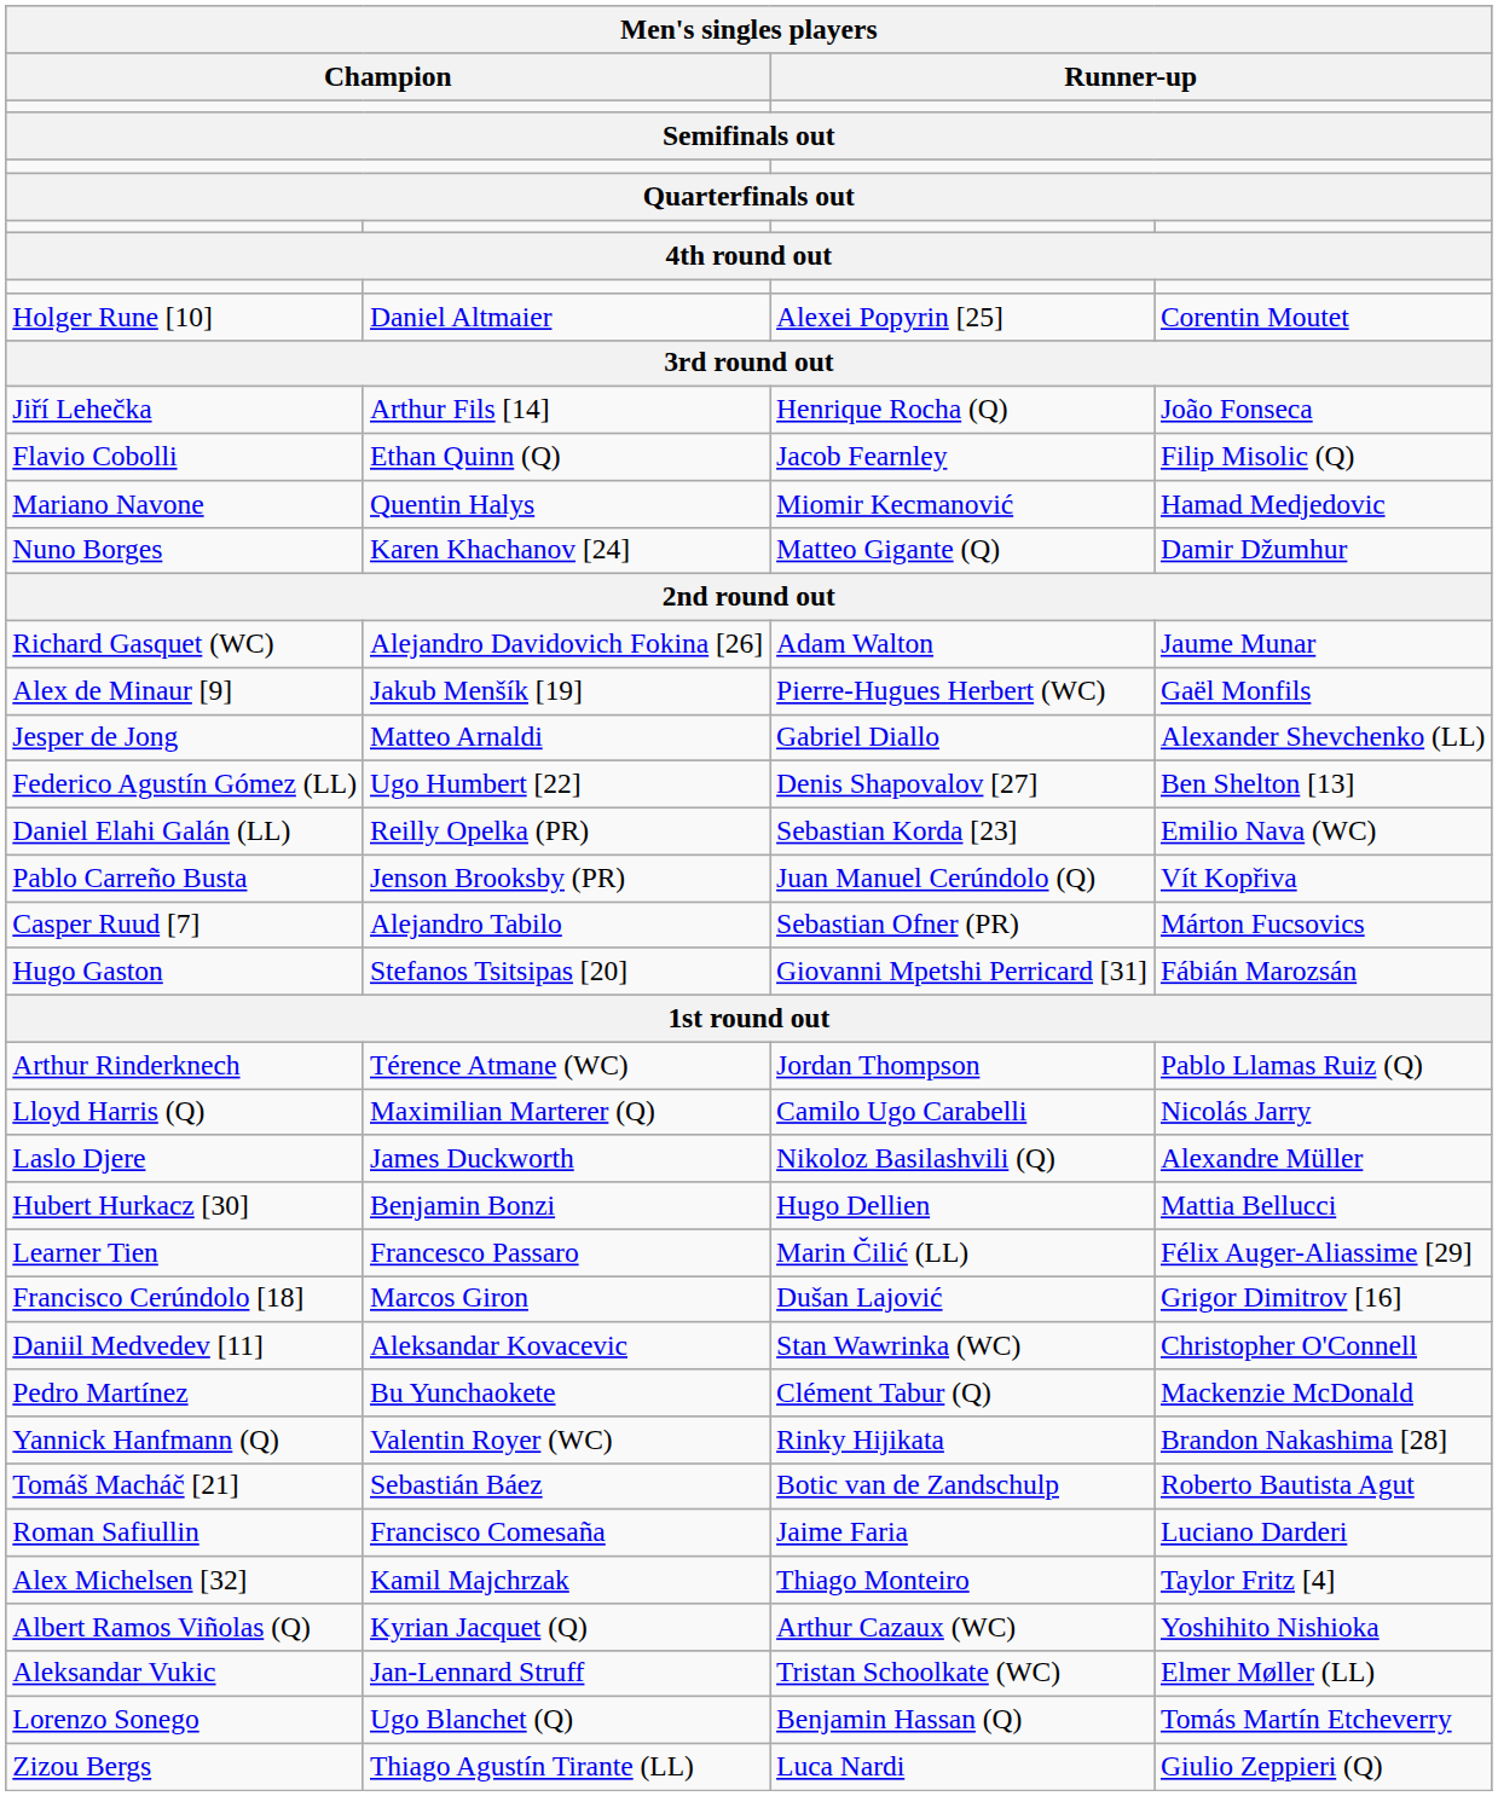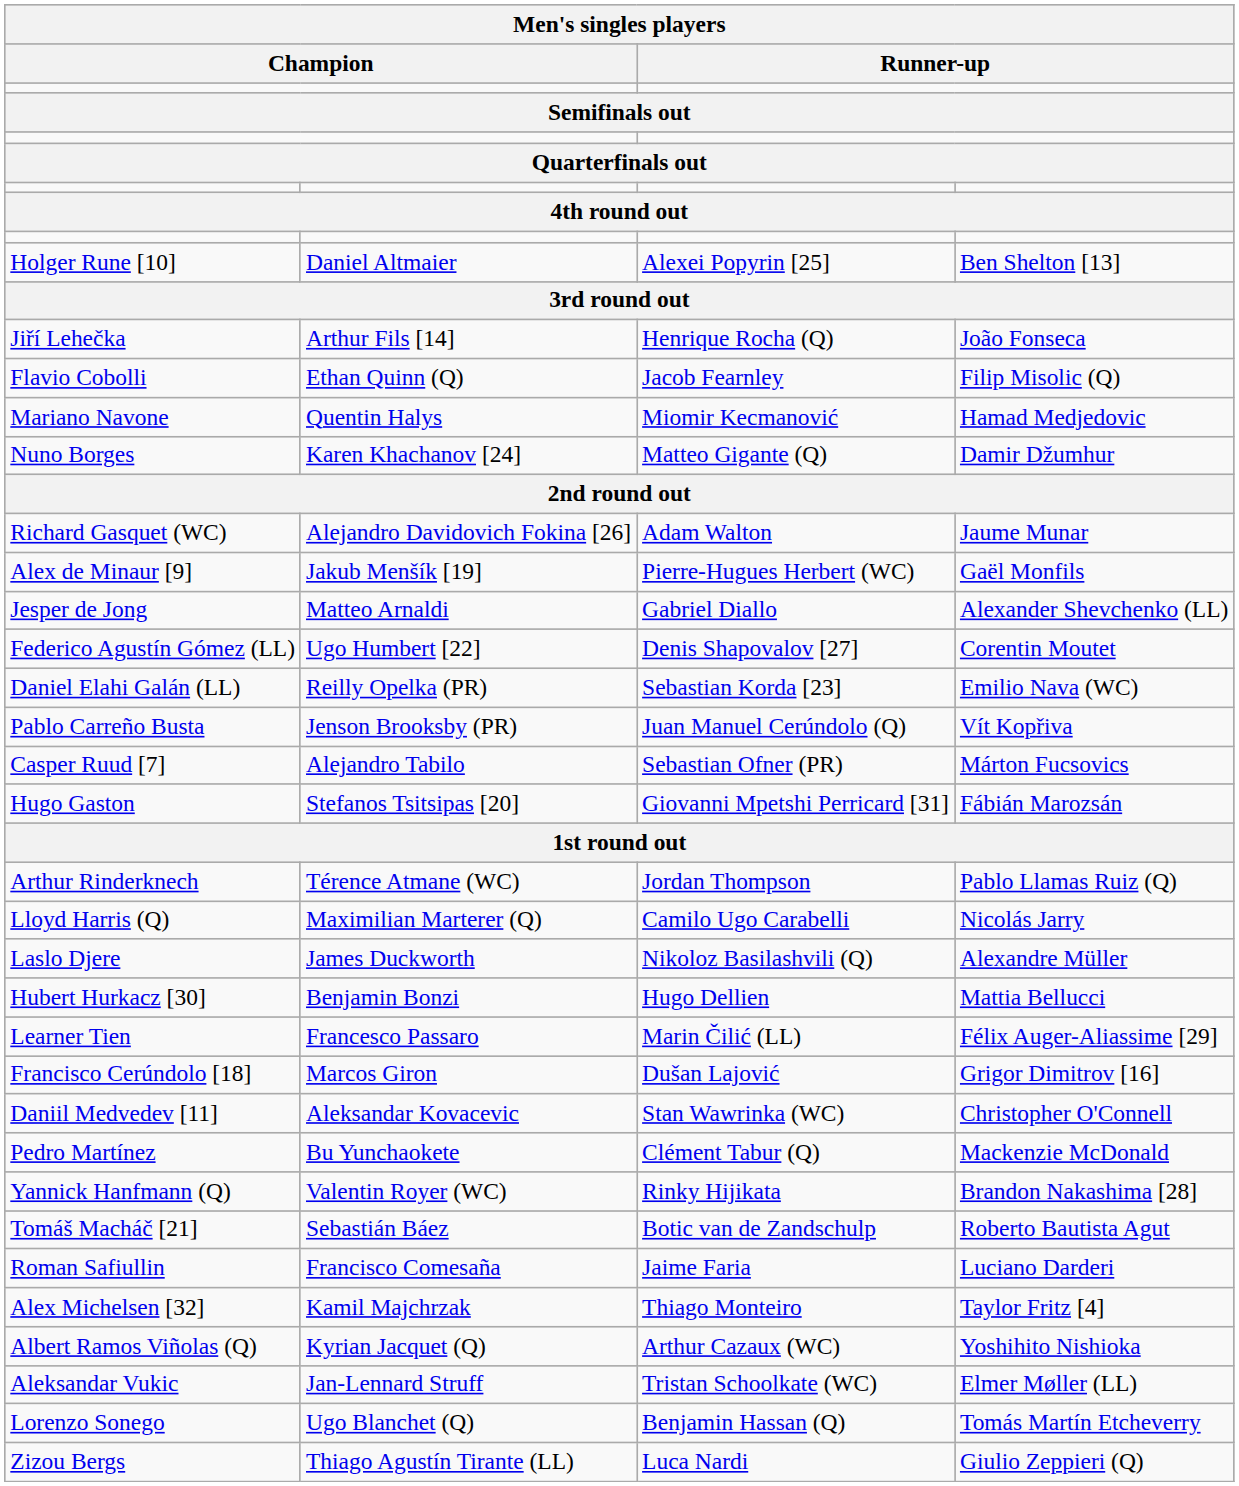Holger Rune [10] | column 4: Corentin Moutet -> Ben Shelton [13]
Federico Agustín Gómez (LL) | column 4: Ben Shelton [13] -> Corentin Moutet
